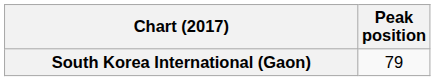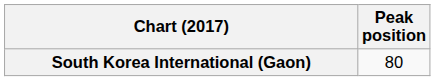South Korea International (Gaon) | Peak position: 79 -> 80
